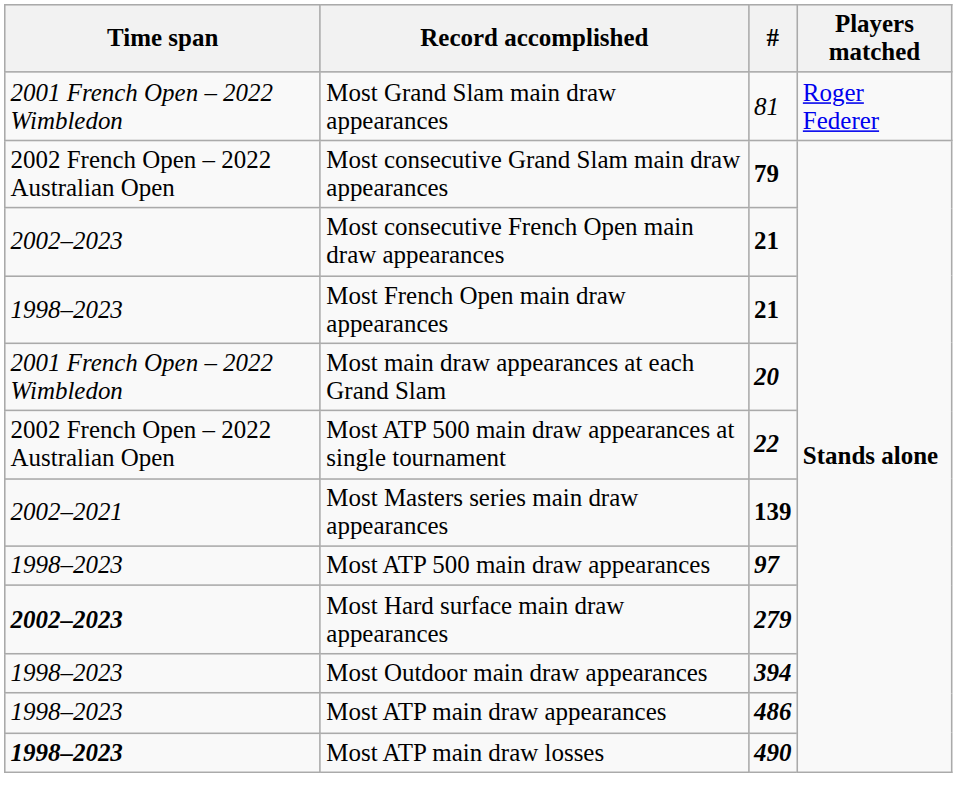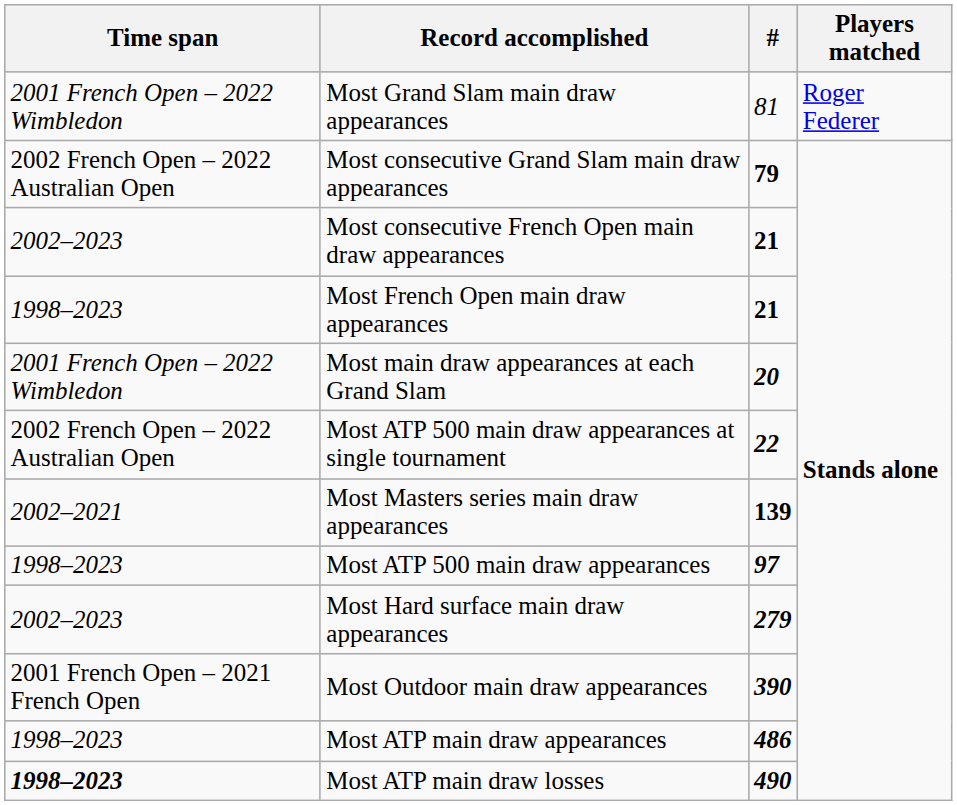Most Hard surface main draw appearances | Time span: bold -> normal
Most Outdoor main draw appearances | Time span: 1998–2023 -> 2001 French Open – 2021 French Open
Most Outdoor main draw appearances | #: 394 -> 390
